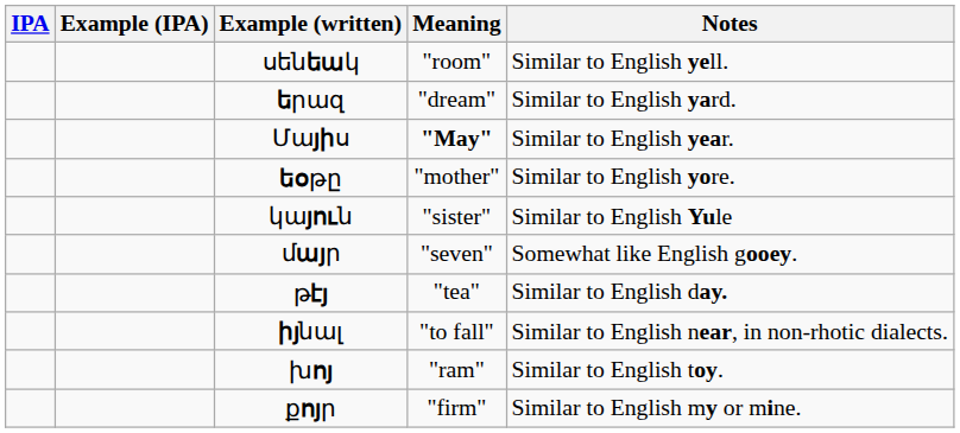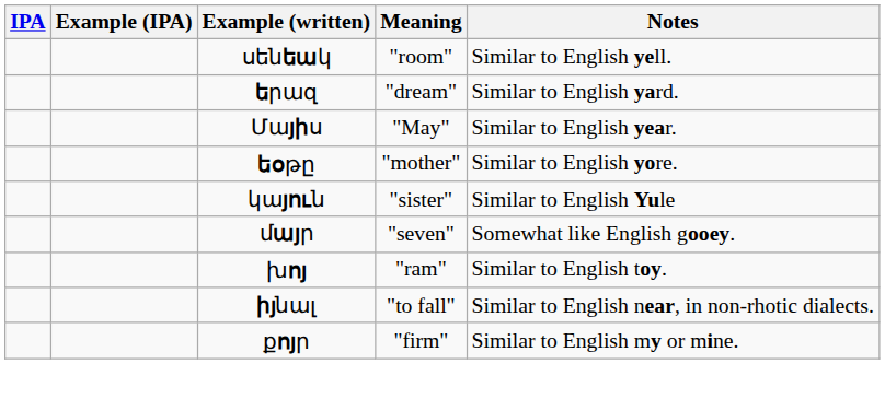Մայիս | Meaning: bold -> normal
- row: թէյ | "tea" | Similar to English day.
rows swapped: իյնալ <-> խոյ
